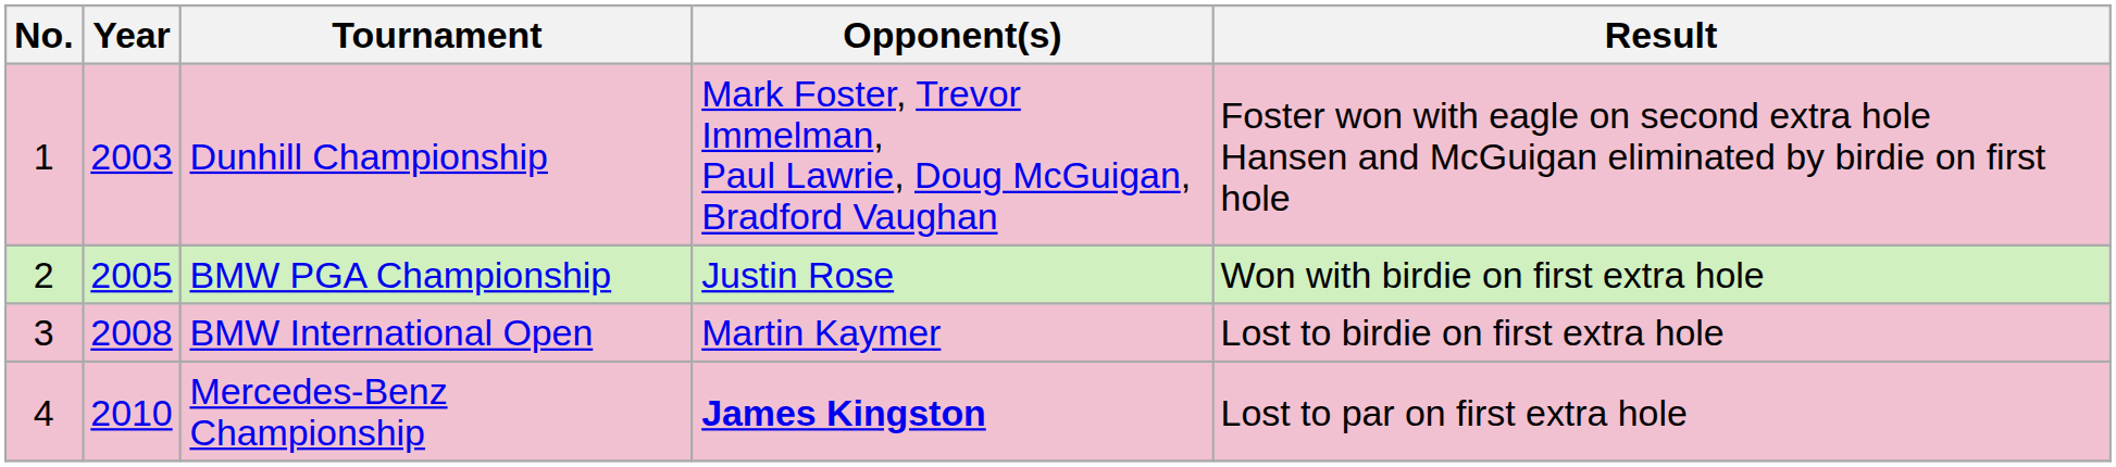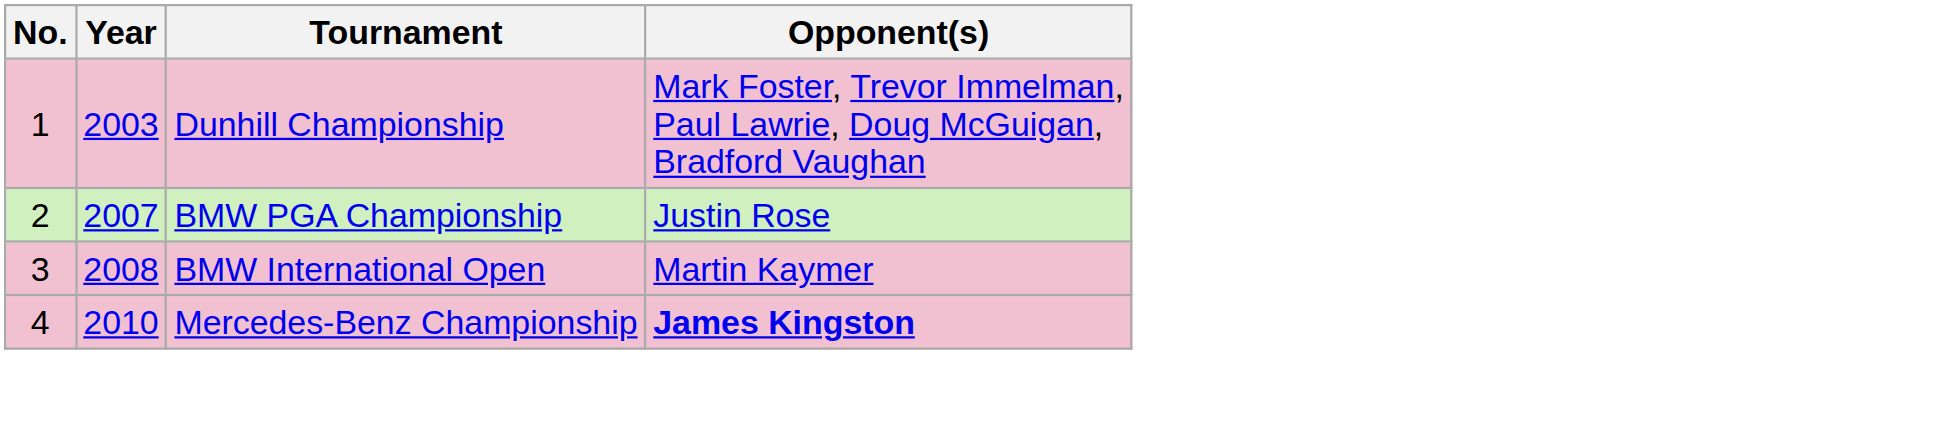- column: Result | Foster won with eagle on second extra hole Hansen and McGuigan eliminated by birdie on first hole | Won with birdie on first extra hole | Lost to birdie on first extra hole | Lost to par on first extra hole
BMW PGA Championship | Year: 2005 -> 2007
